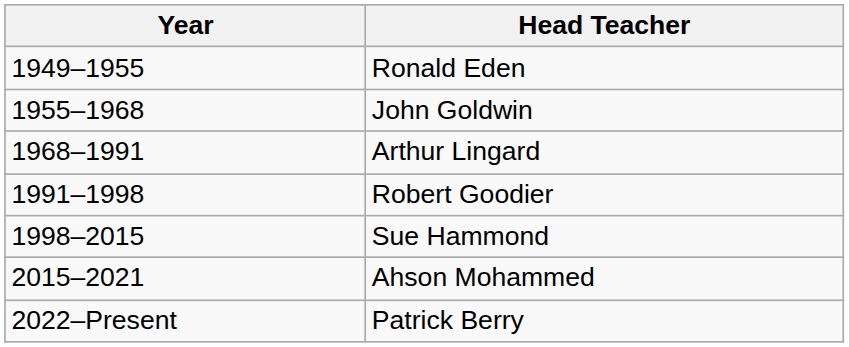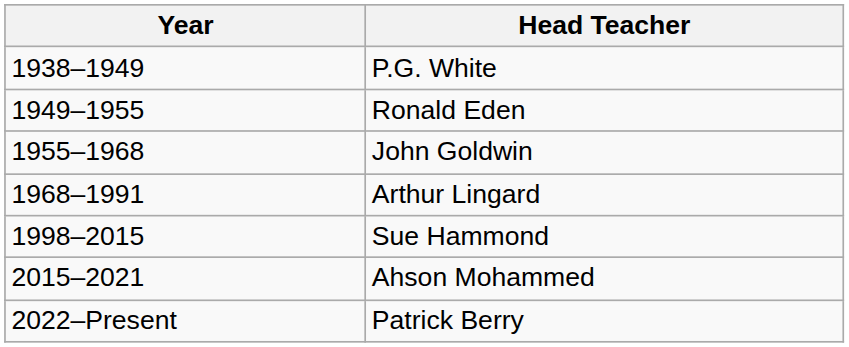+ row: 1938–1949 | P.G. White
- row: 1991–1998 | Robert Goodier
